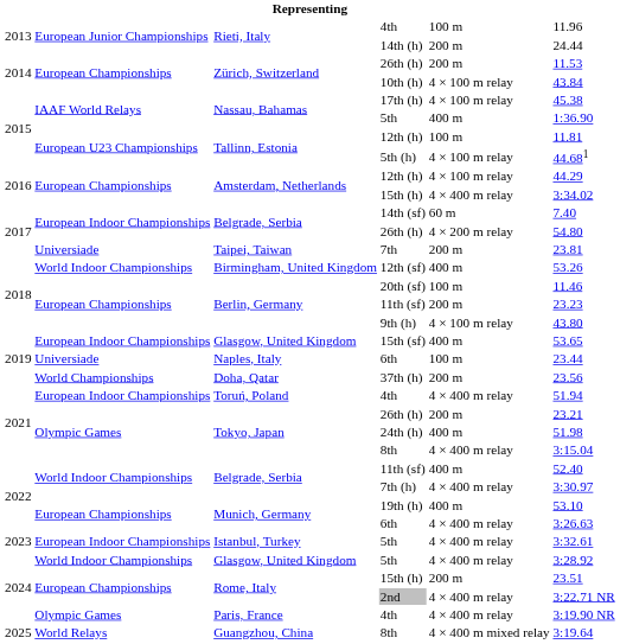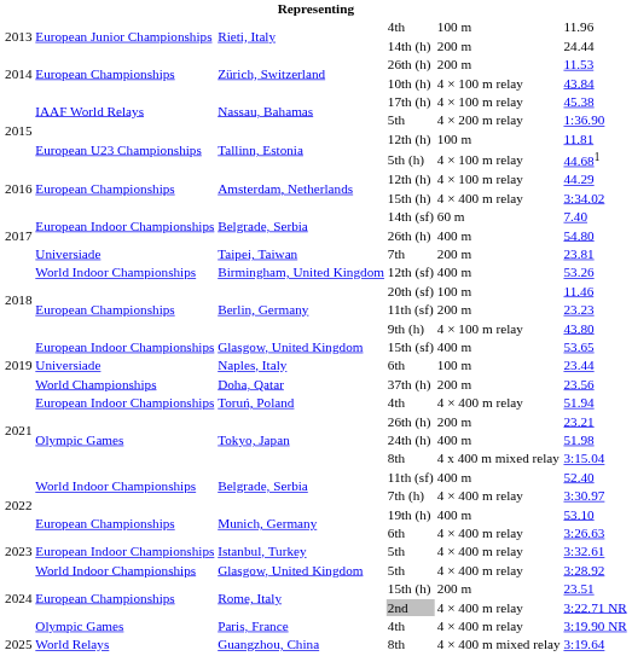Nassau, Bahamas / 5th | column 5: 400 m -> 4 × 200 m relay
Belgrade, Serbia / 26th (h) | column 5: 4 × 200 m relay -> 400 m
Tokyo, Japan / 8th | column 5: 4 × 400 m relay -> 4 x 400 m mixed relay
